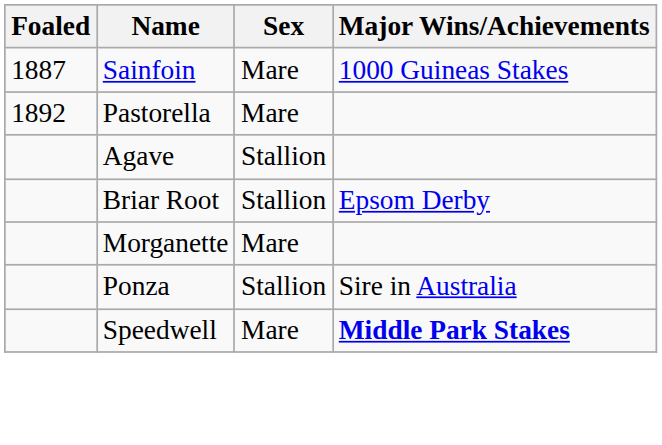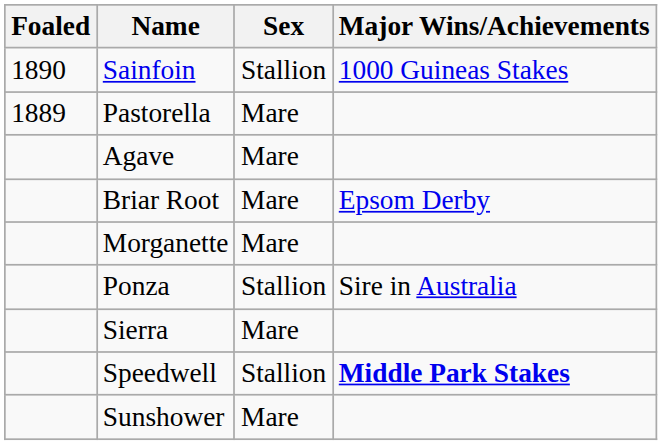Sainfoin | Foaled: 1887 -> 1890
Sainfoin | Sex: Mare -> Stallion
Pastorella | Foaled: 1892 -> 1889
Agave | Sex: Stallion -> Mare
Briar Root | Sex: Stallion -> Mare
+ row: Sierra | Mare
Speedwell | Sex: Mare -> Stallion
+ row: Sunshower | Mare
